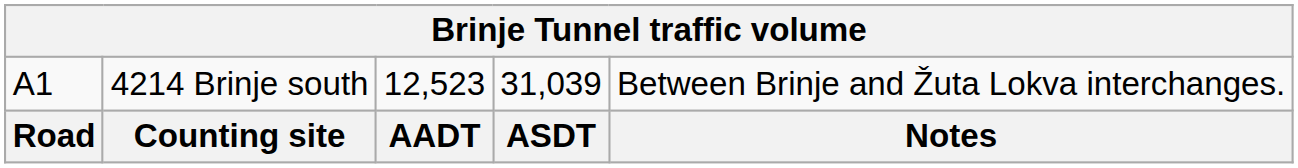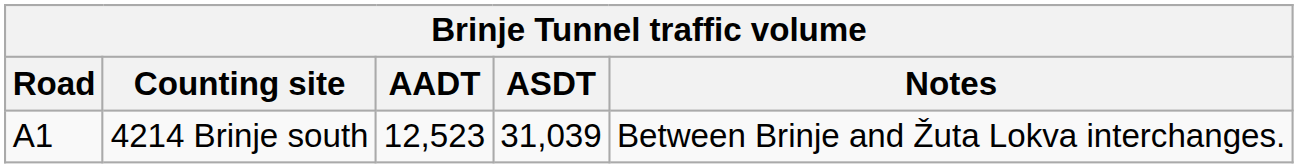rows swapped: Road <-> A1
